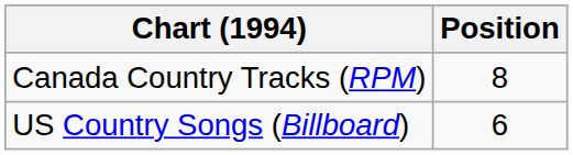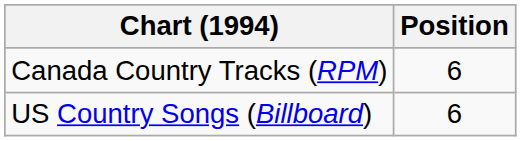Canada Country Tracks (RPM) | Position: 8 -> 6
